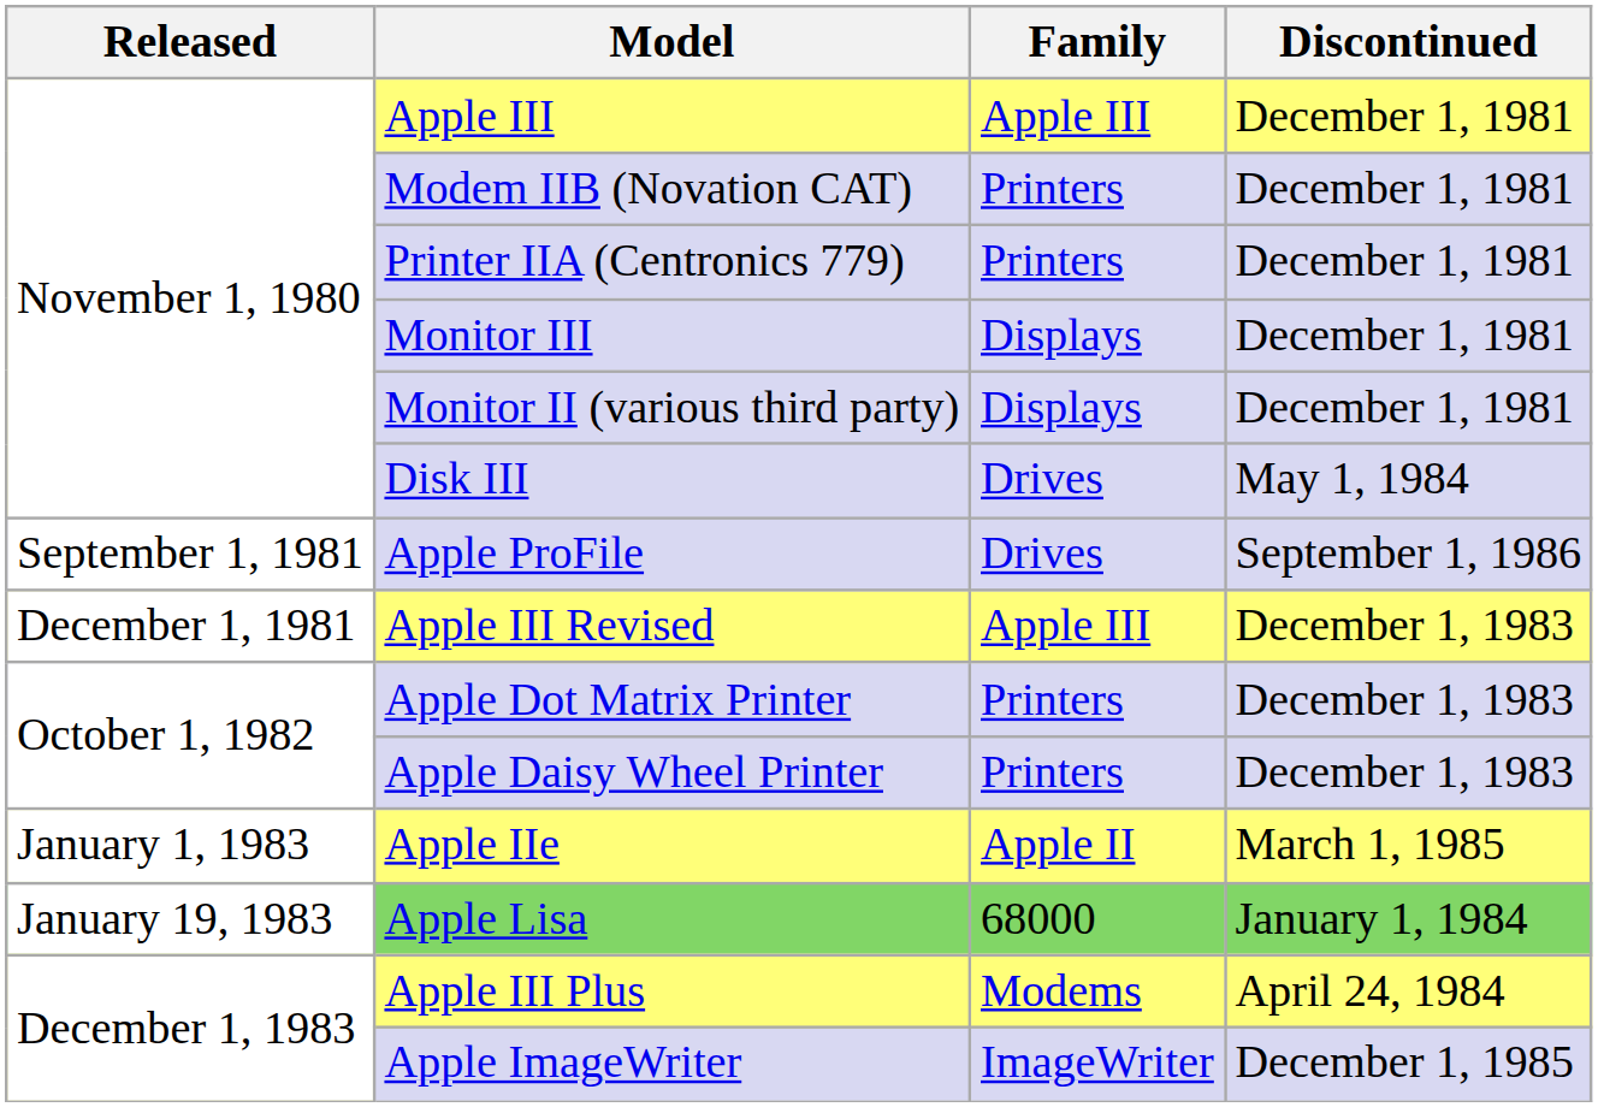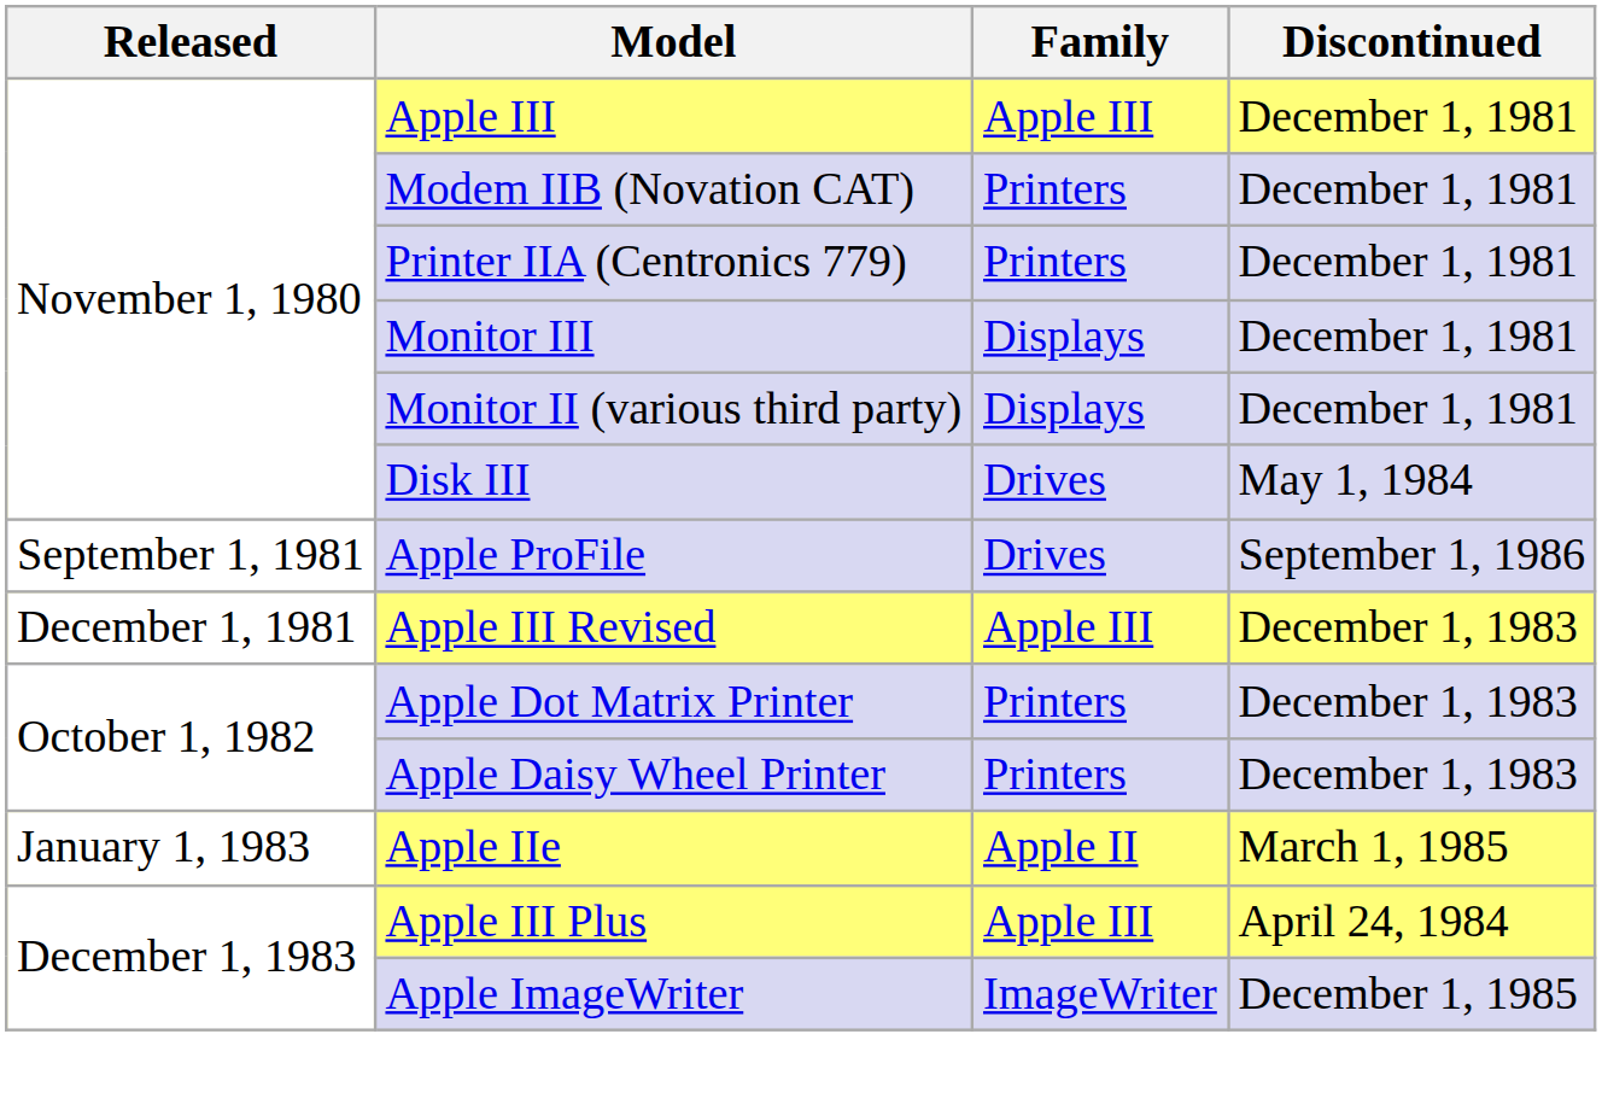- row: January 19, 1983 | Apple Lisa | 68000 | January 1, 1984
Apple III Plus | Family: Modems -> Apple III
